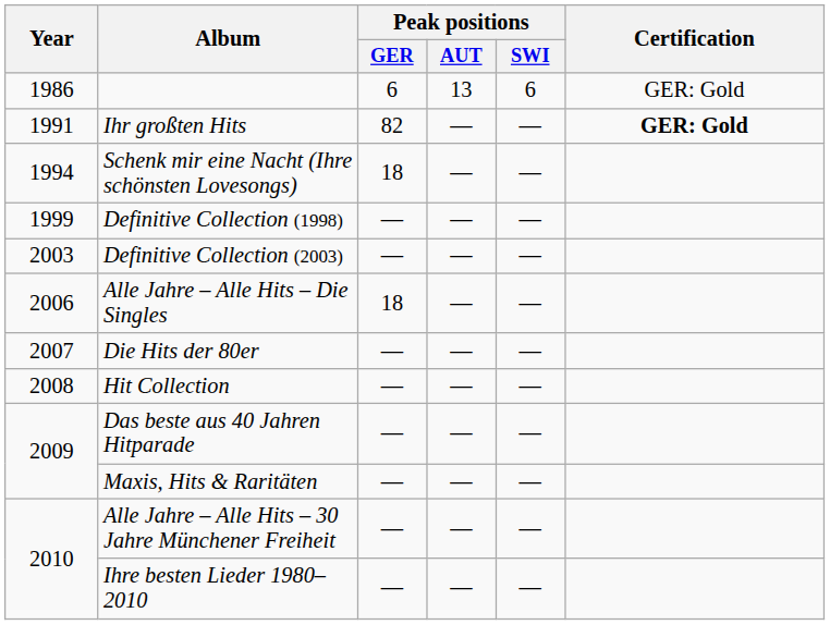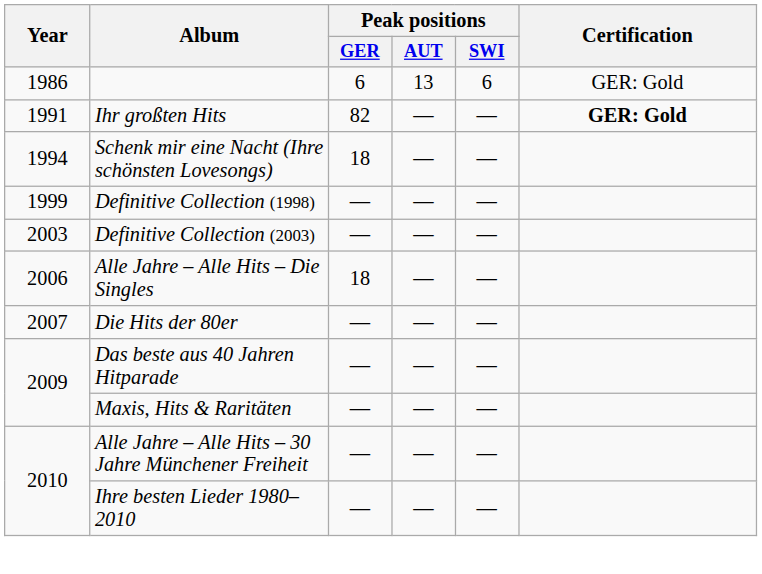- row: 2008 | Hit Collection | — | — | —
